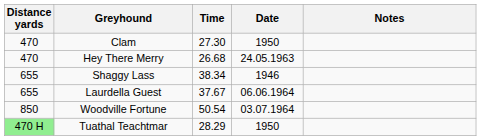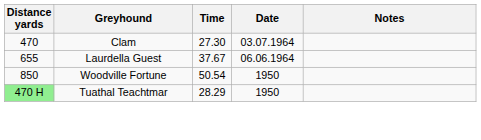Clam | Date: 1950 -> 03.07.1964
- row: 470 | Hey There Merry | 26.68 | 24.05.1963
- row: 655 | Shaggy Lass | 38.34 | 1946
Woodville Fortune | Date: 03.07.1964 -> 1950
